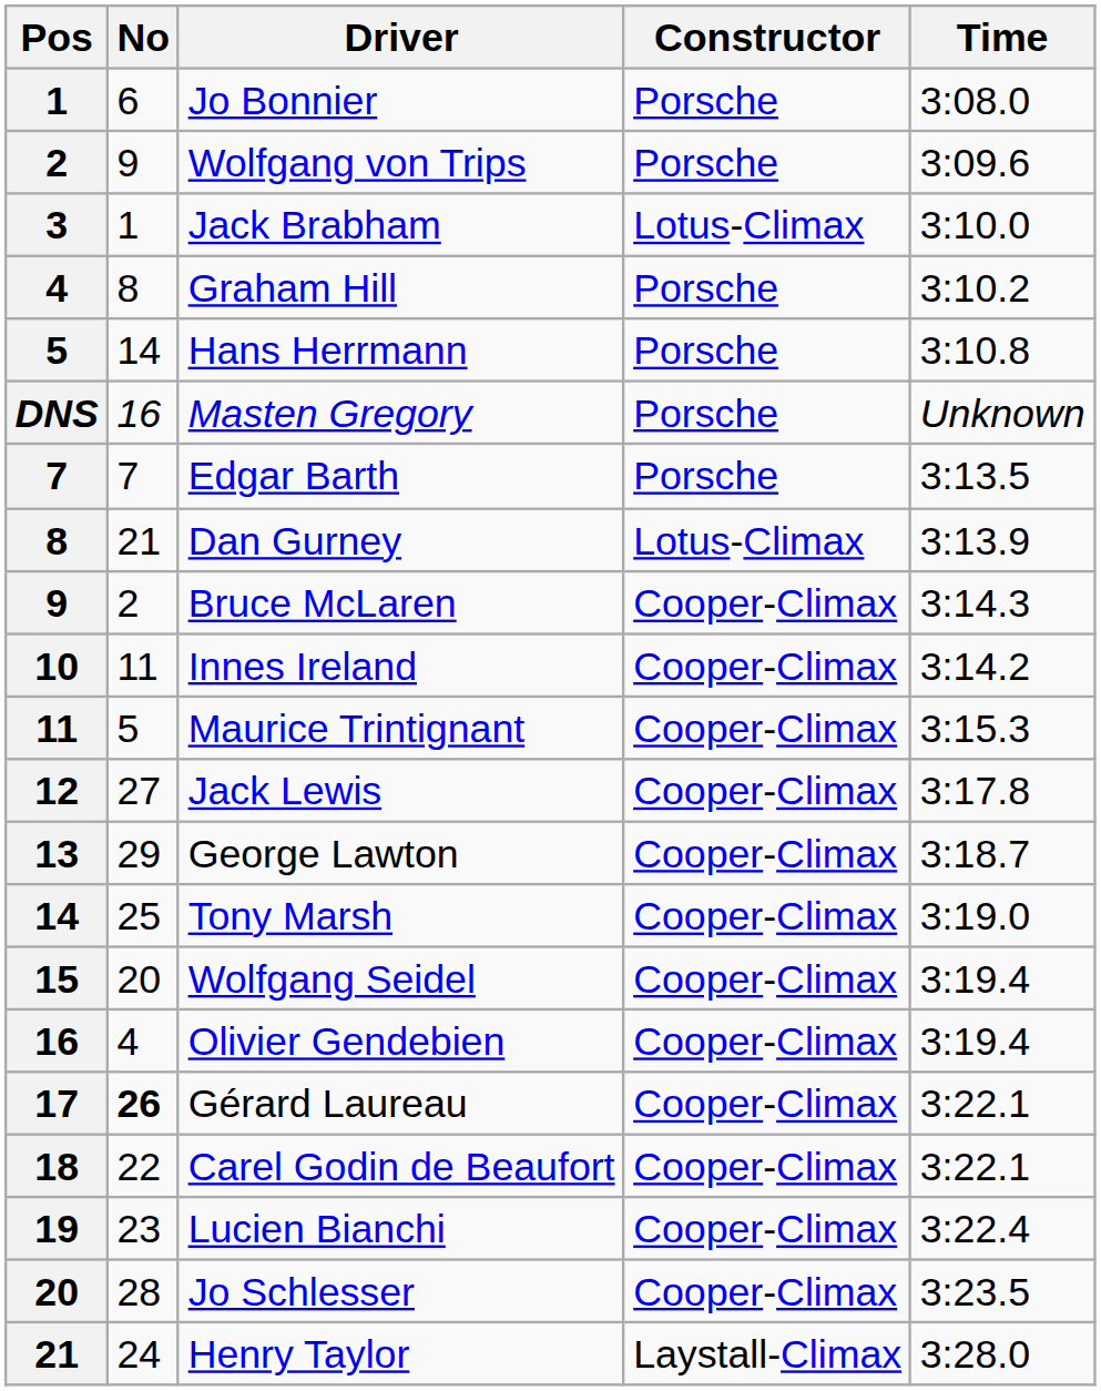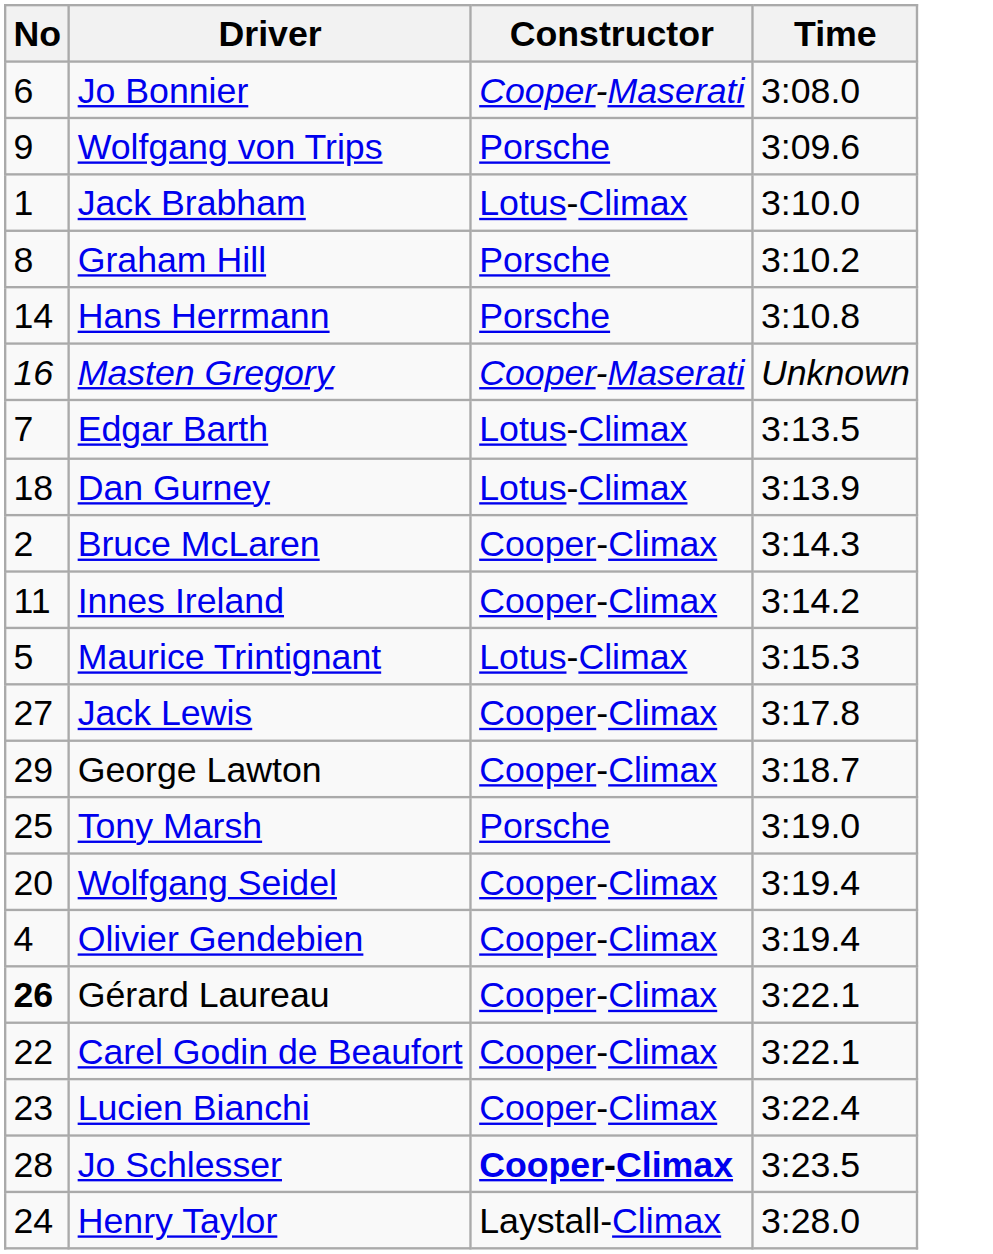- column: Pos | 1 | 2 | 3 | 4 | 5 | DNS | 7 | 8 | 9 | 10 | 11 | 12 | 13 | 14 | 15 | 16 | 17 | 18 | 19 | 20 | 21
Jo Bonnier | Constructor: Porsche -> Cooper-Maserati
Masten Gregory | Constructor: Porsche -> Cooper-Maserati
Edgar Barth | Constructor: Porsche -> Lotus-Climax
Dan Gurney | No: 21 -> 18
Maurice Trintignant | Constructor: Cooper-Climax -> Lotus-Climax
Tony Marsh | Constructor: Cooper-Climax -> Porsche
Jo Schlesser | Constructor: normal -> bold
